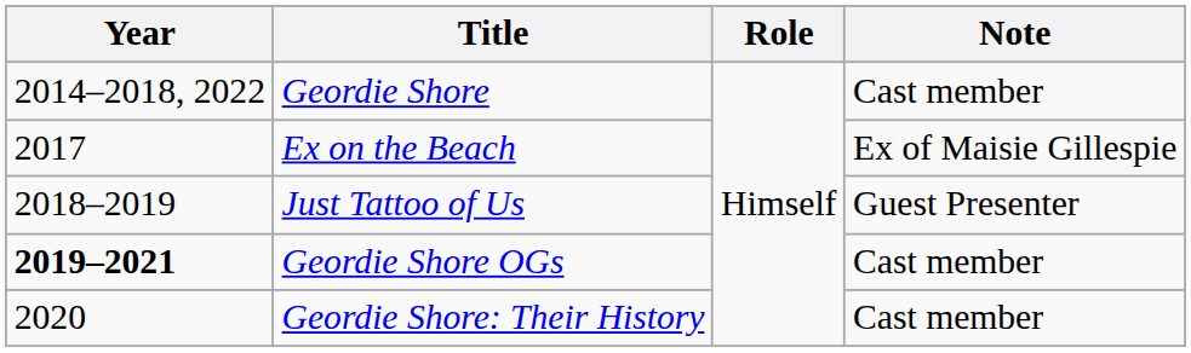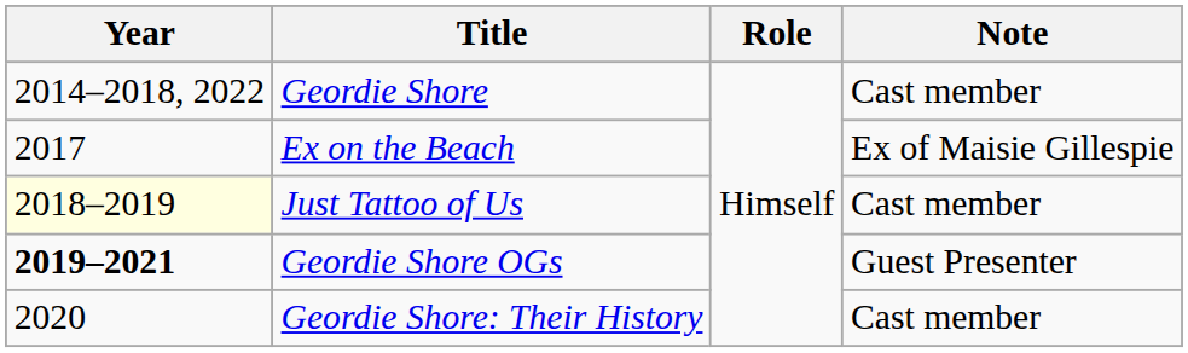Just Tattoo of Us | Year: no background -> lightyellow background
Just Tattoo of Us | Note: Guest Presenter -> Cast member
Geordie Shore OGs | Note: Cast member -> Guest Presenter
